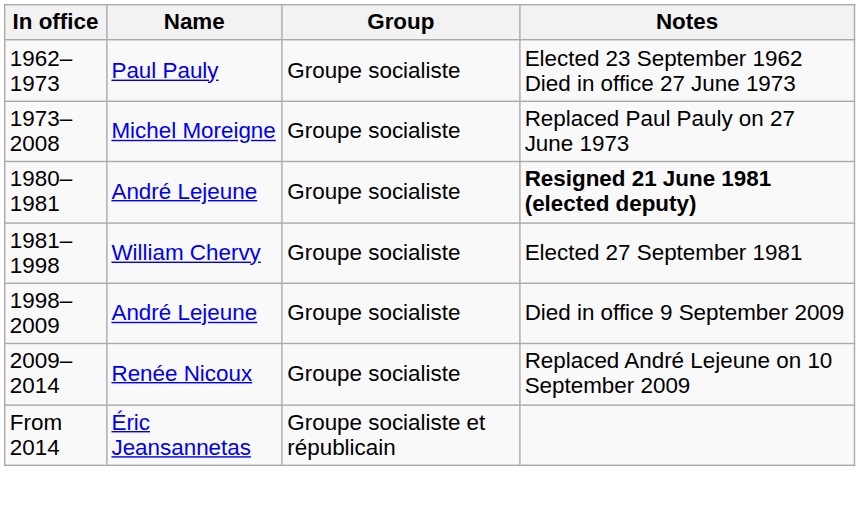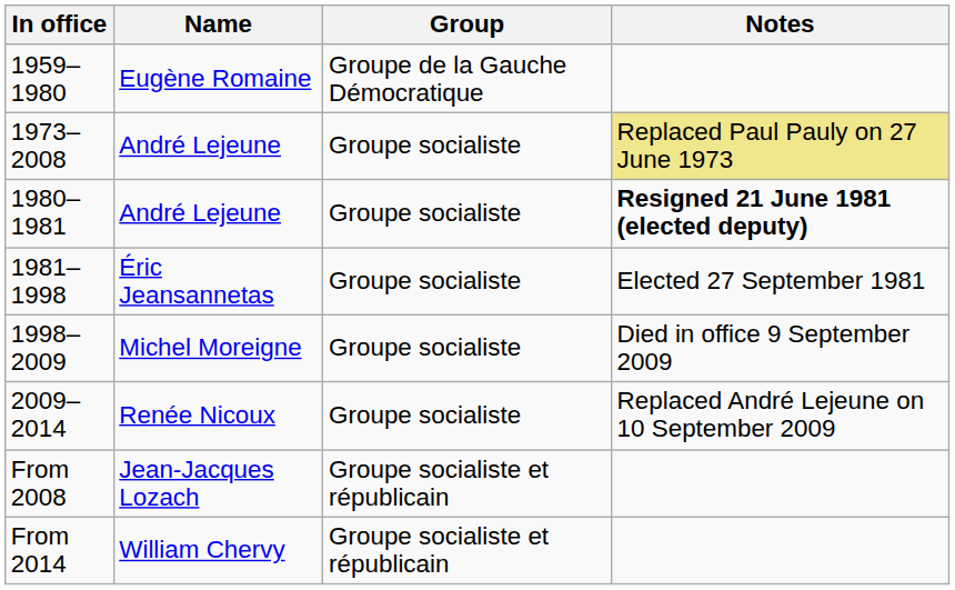+ row: 1959–1980 | Eugène Romaine | Groupe de la Gauche Démocratique
- row: 1962–1973 | Paul Pauly | Groupe socialiste | Elected 23 September 1962 Died in office 27 June 1973
1973–2008 | Name: Michel Moreigne -> André Lejeune
1973–2008 | Notes: no background -> khaki background
1981–1998 | Name: William Chervy -> Éric Jeansannetas
1998–2009 | Name: André Lejeune -> Michel Moreigne
+ row: From 2008 | Jean-Jacques Lozach | Groupe socialiste et républicain
From 2014 | Name: Éric Jeansannetas -> William Chervy
